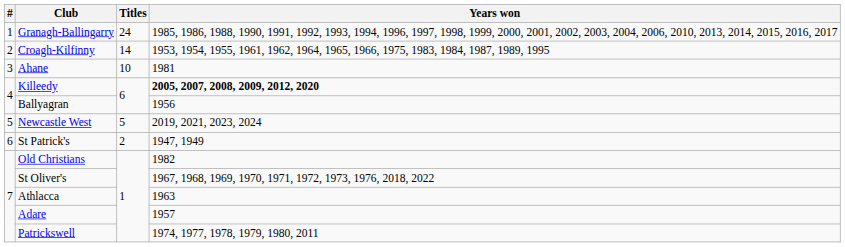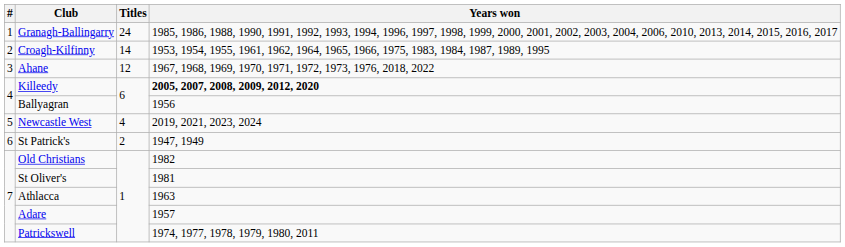Ahane | Titles: 10 -> 12
Ahane | Years won: 1981 -> 1967, 1968, 1969, 1970, 1971, 1972, 1973, 1976, 2018, 2022
Newcastle West | Titles: 5 -> 4
St Oliver's | Years won: 1967, 1968, 1969, 1970, 1971, 1972, 1973, 1976, 2018, 2022 -> 1981
